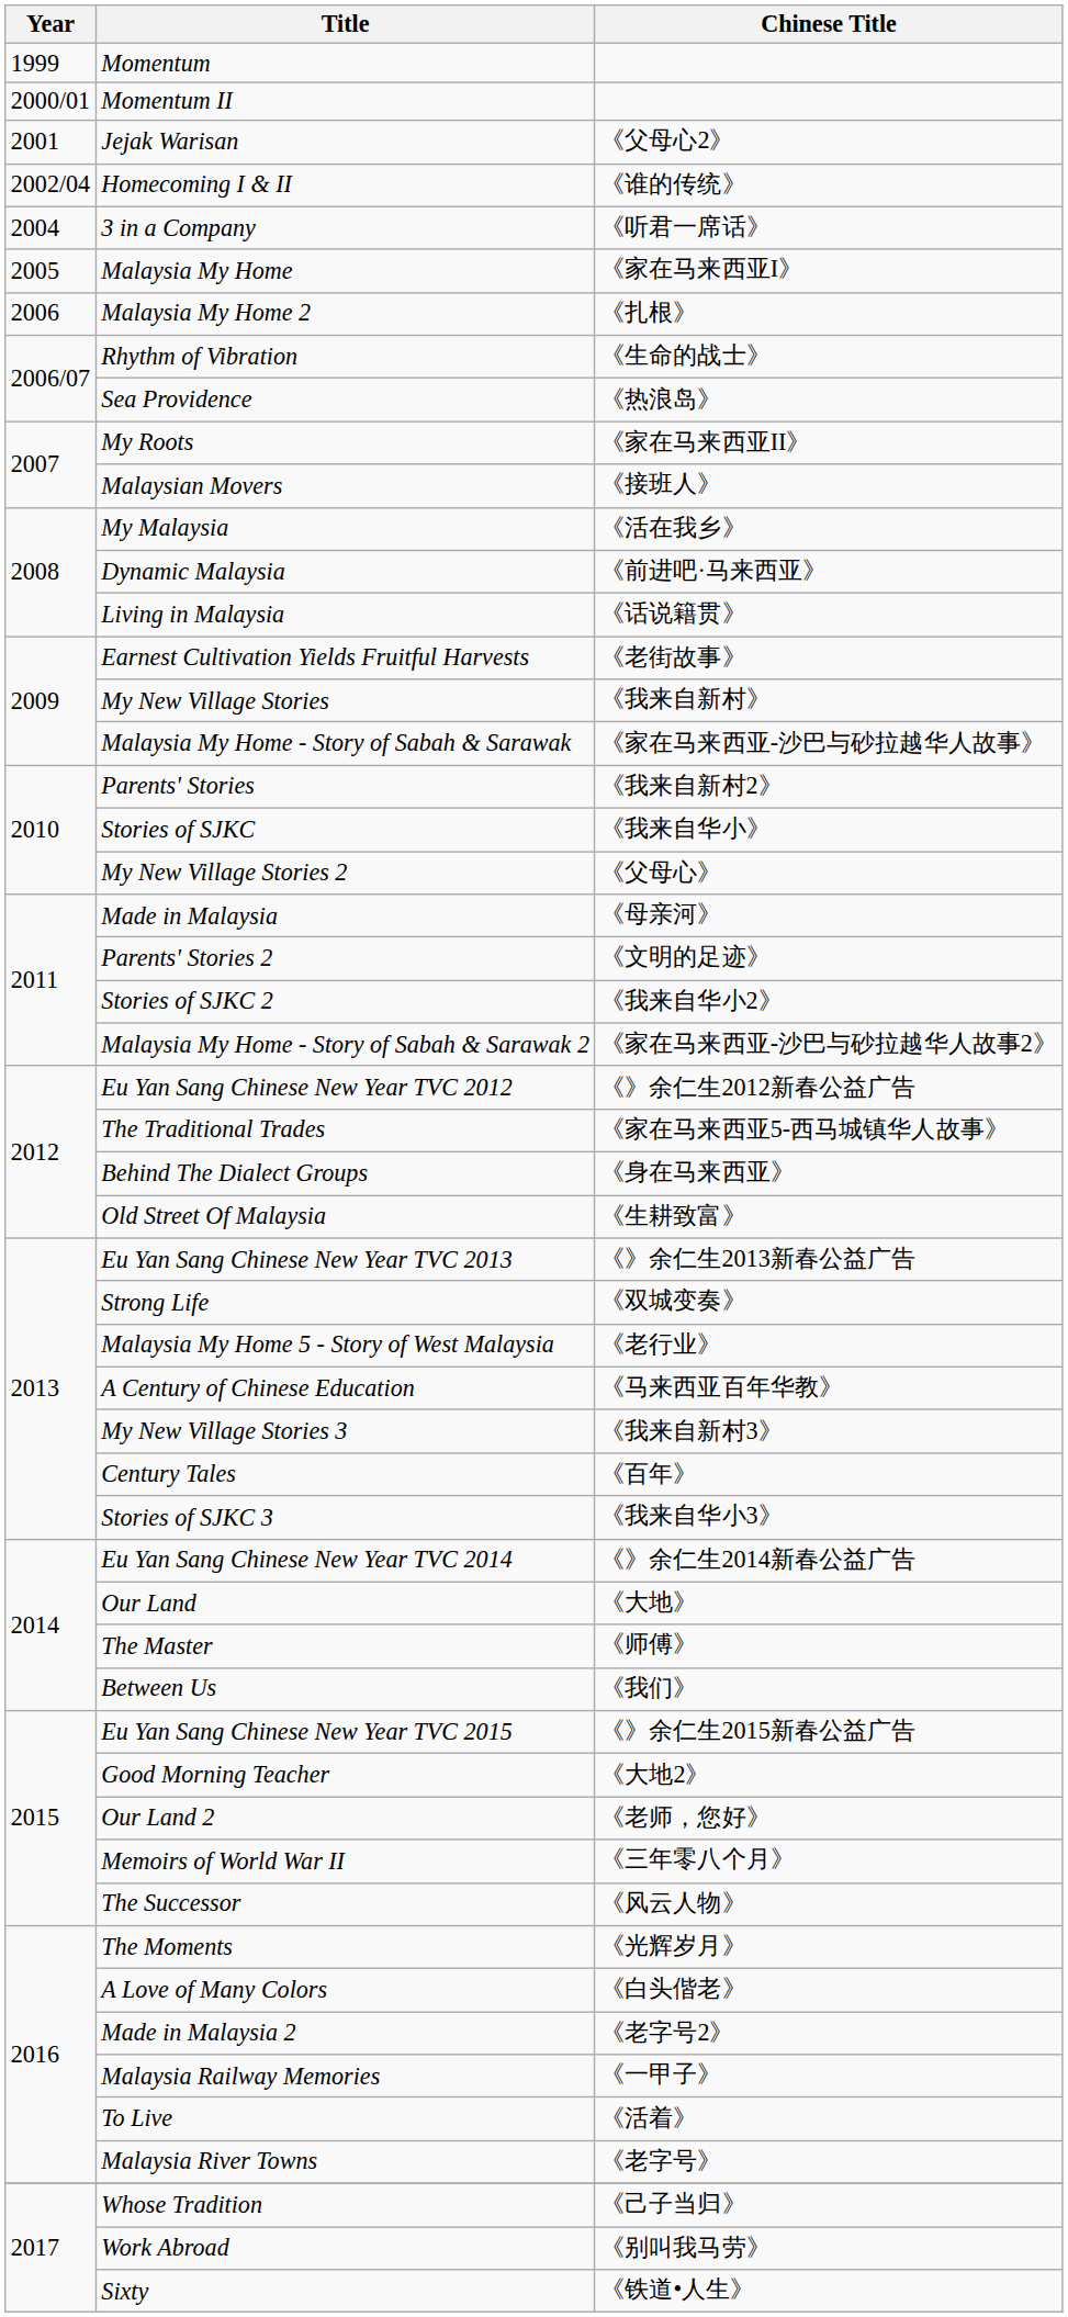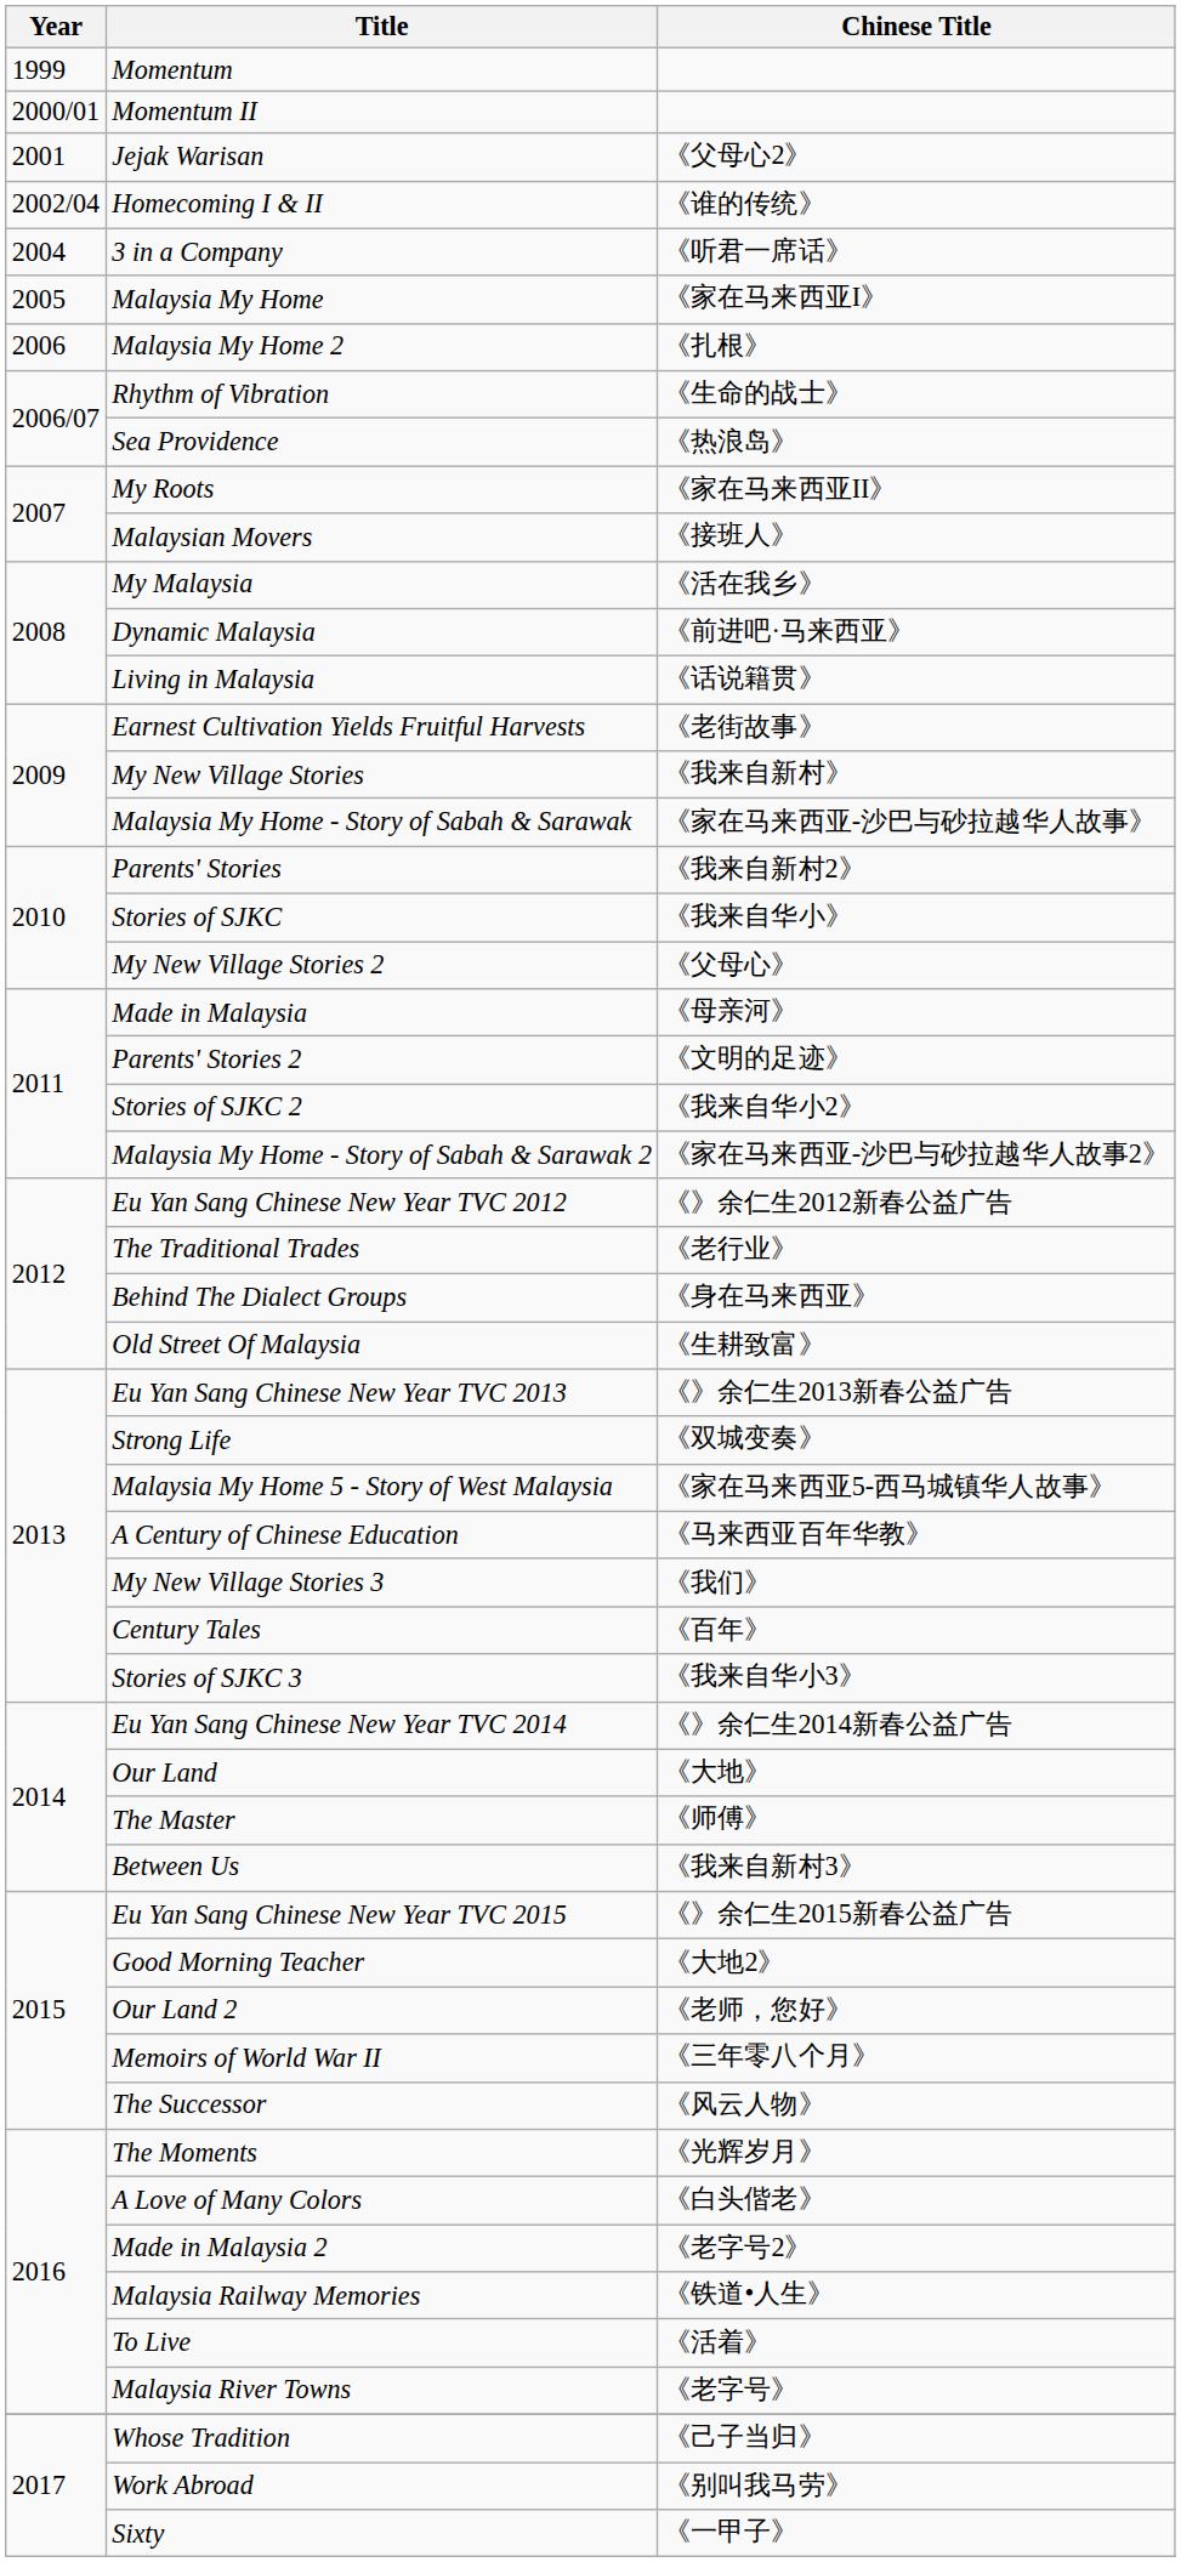The Traditional Trades | Chinese Title: 《家在马来西亚5-西马城镇华人故事》 -> 《老行业》
Malaysia My Home 5 - Story of West Malaysia | Chinese Title: 《老行业》 -> 《家在马来西亚5-西马城镇华人故事》
My New Village Stories 3 | Chinese Title: 《我来自新村3》 -> 《我们》
Between Us | Chinese Title: 《我们》 -> 《我来自新村3》
Malaysia Railway Memories | Chinese Title: 《一甲子》 -> 《铁道•人生》
Sixty | Chinese Title: 《铁道•人生》 -> 《一甲子》
